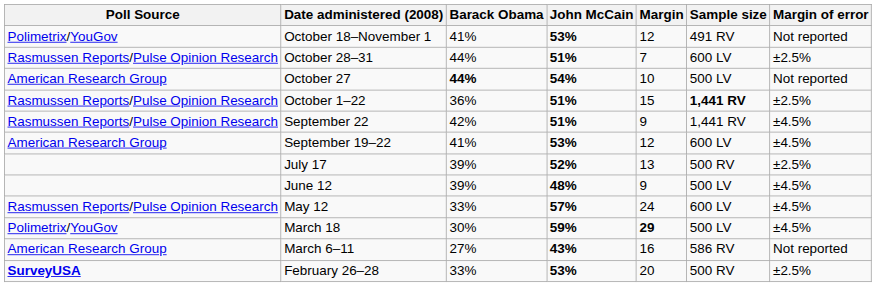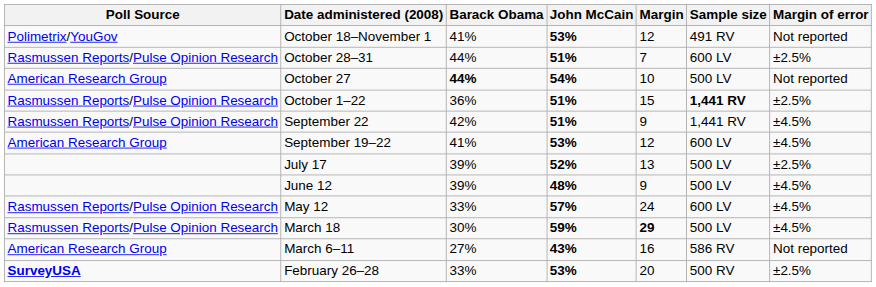July 17 | Sample size: 500 RV -> 500 LV
March 18 | Poll Source: Polimetrix/YouGov -> Rasmussen Reports/Pulse Opinion Research
